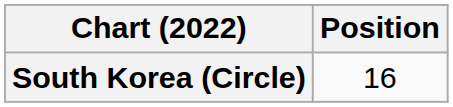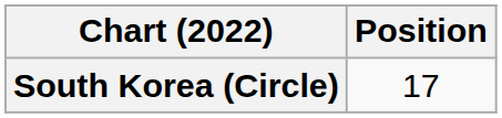South Korea (Circle) | Position: 16 -> 17
